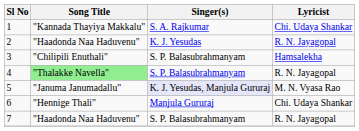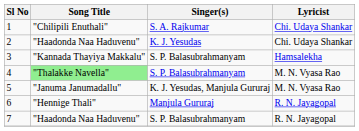1 | Song Title: "Kannada Thayiya Makkalu" -> "Chilipili Enuthali"
2 | Lyricist: R. N. Jayagopal -> Chi. Udaya Shankar
3 | Song Title: "Chilipili Enuthali" -> "Kannada Thayiya Makkalu"
4 | Lyricist: R. N. Jayagopal -> M. N. Vyasa Rao
5 | Singer(s): lavender background -> no background
6 | Lyricist: Chi. Udaya Shankar -> R. N. Jayagopal
